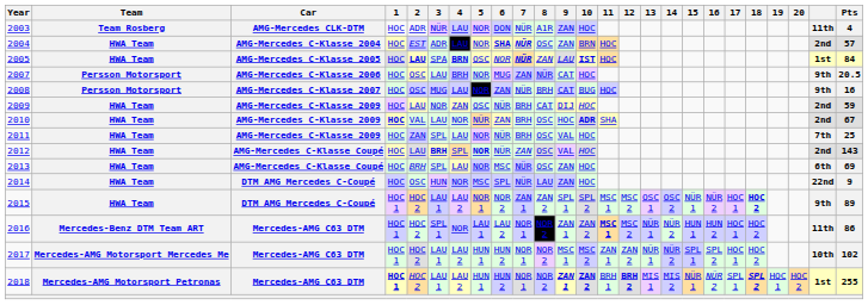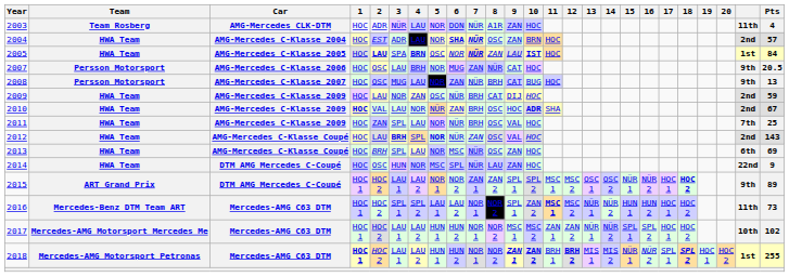2008 | Pts: 16 -> 13
2015 | Team: HWA Team -> ART Grand Prix
2016 | 4: NOR -> SPL 2
2016 | 9: ZAN 1 -> SPL 1
2016 | Pts: 86 -> 73
